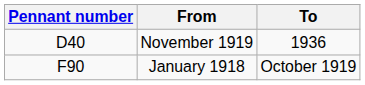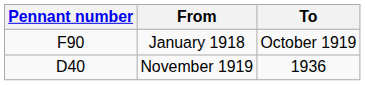rows swapped: January 1918 <-> November 1919
